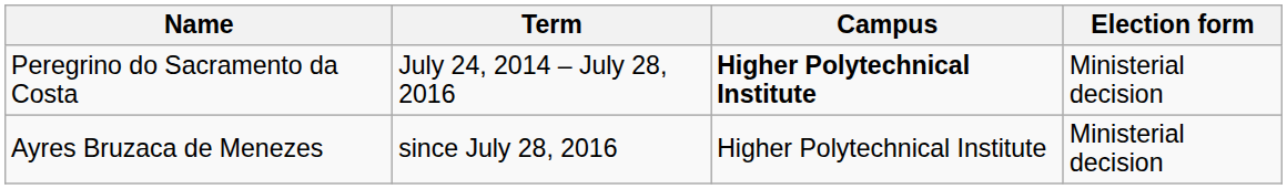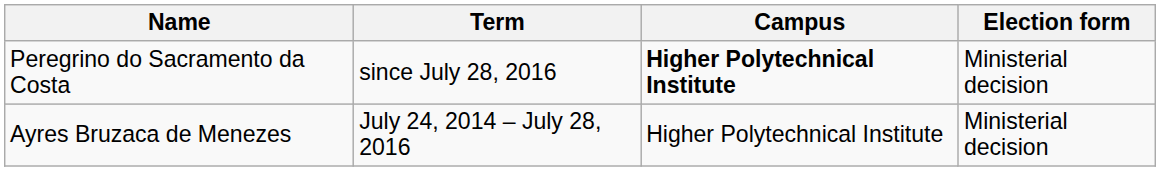Peregrino do Sacramento da Costa | Term: July 24, 2014 – July 28, 2016 -> since July 28, 2016
Ayres Bruzaca de Menezes | Term: since July 28, 2016 -> July 24, 2014 – July 28, 2016
